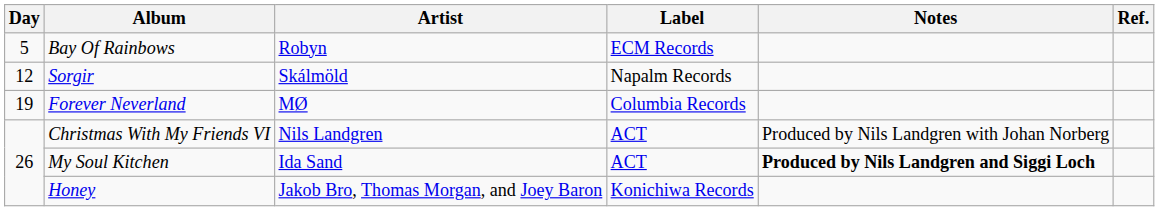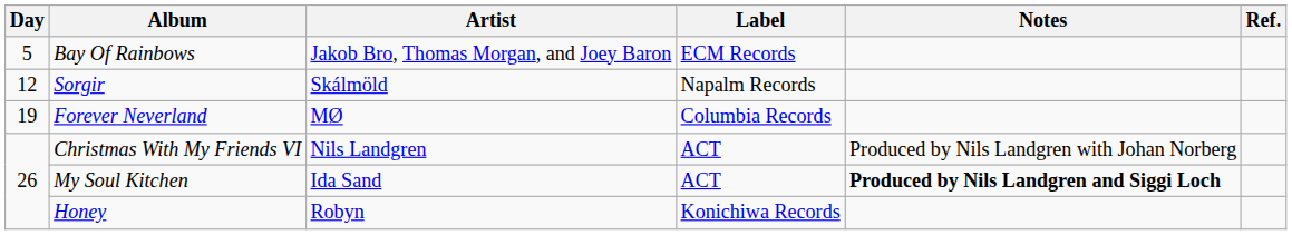Bay Of Rainbows | Artist: Robyn -> Jakob Bro, Thomas Morgan, and Joey Baron
Honey | Artist: Jakob Bro, Thomas Morgan, and Joey Baron -> Robyn
